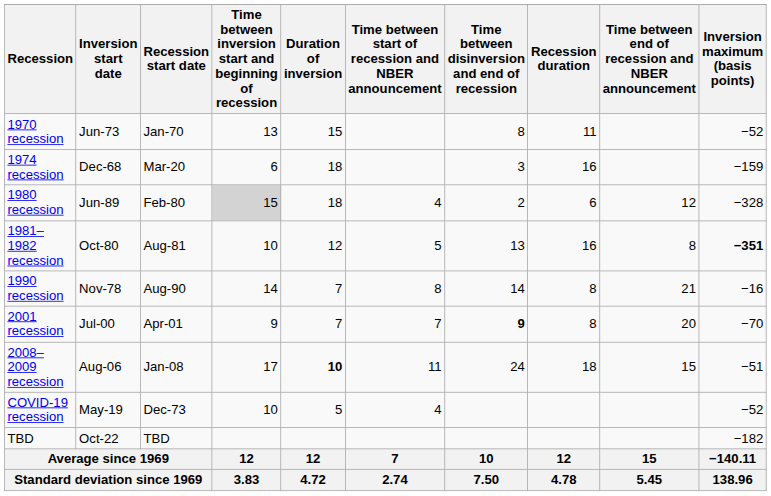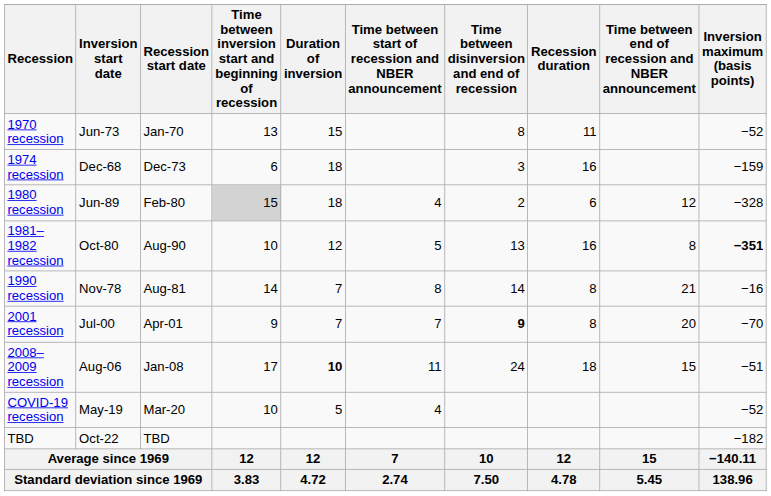1974 recession | Recession start date: Mar-20 -> Dec-73
1981–1982 recession | Recession start date: Aug-81 -> Aug-90
1990 recession | Recession start date: Aug-90 -> Aug-81
COVID-19 recession | Recession start date: Dec-73 -> Mar-20
